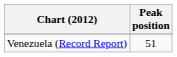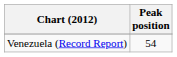Venezuela (Record Report) | Peak position: 51 -> 54
